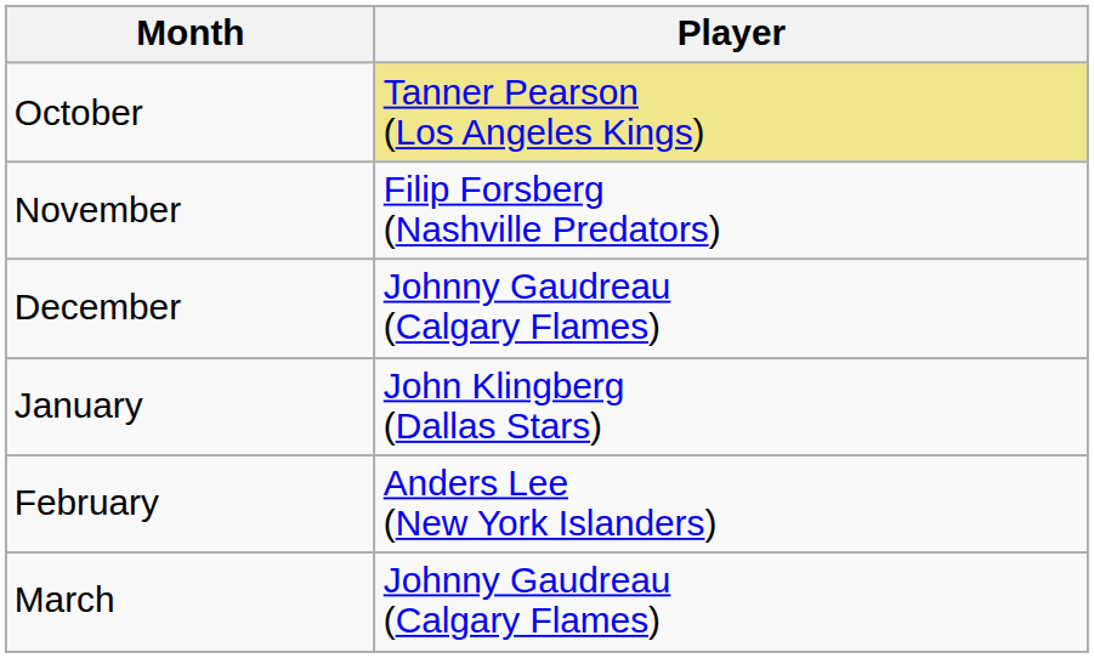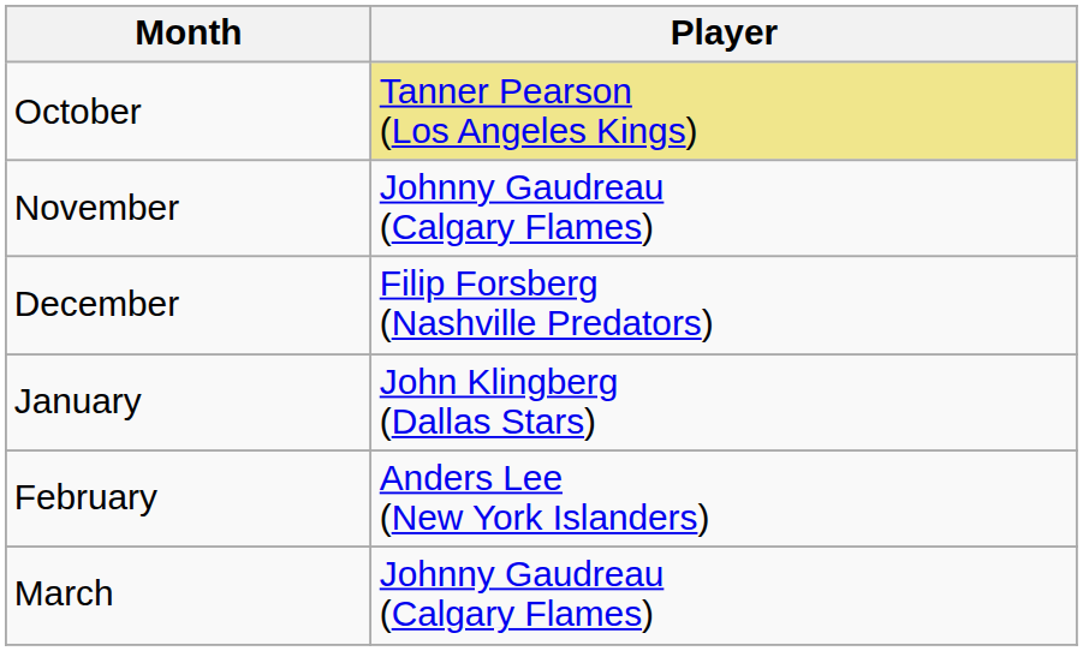November | Player: Filip Forsberg (Nashville Predators) -> Johnny Gaudreau (Calgary Flames)
December | Player: Johnny Gaudreau (Calgary Flames) -> Filip Forsberg (Nashville Predators)
